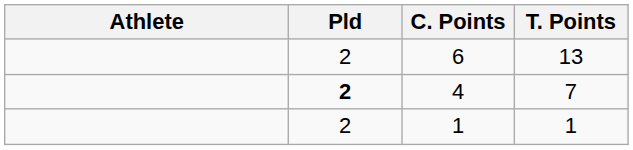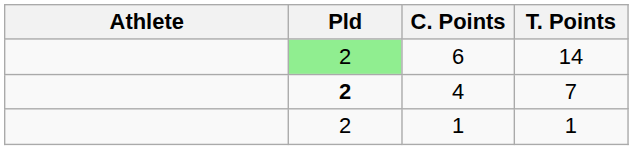6 | Pld: no background -> lightgreen background
6 | T. Points: 13 -> 14
